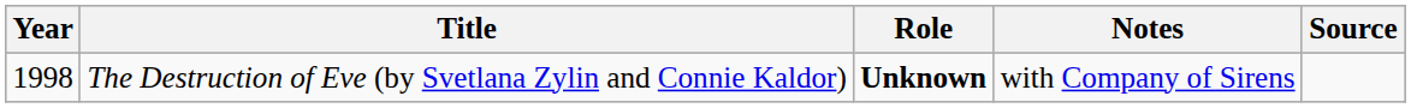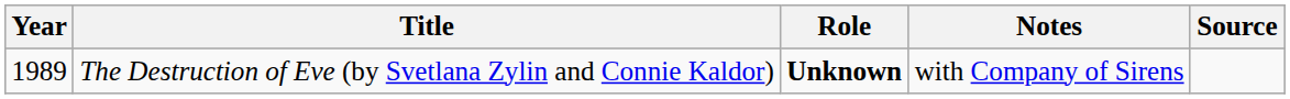The Destruction of Eve (by Svetlana Zylin and Connie Kaldor) | Year: 1998 -> 1989
